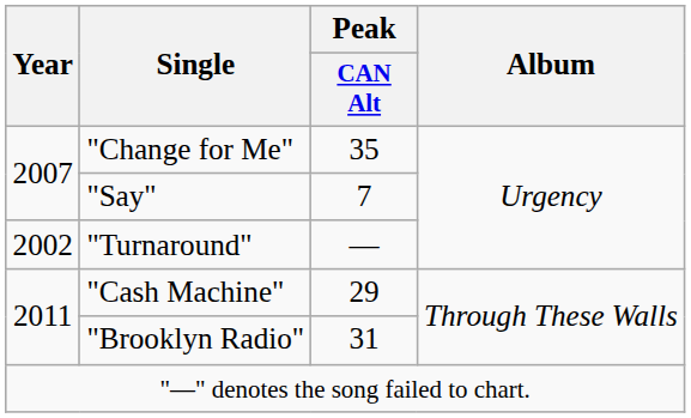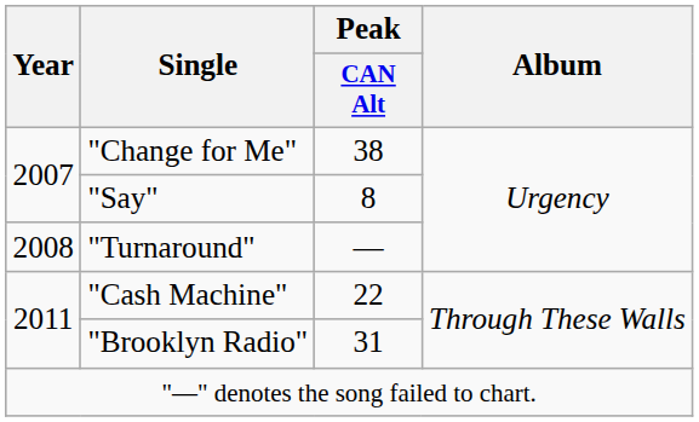"Change for Me" | Peak / CAN Alt: 35 -> 38
"Say" | Peak / CAN Alt: 7 -> 8
"Turnaround" | Year: 2002 -> 2008
"Cash Machine" | Peak / CAN Alt: 29 -> 22
